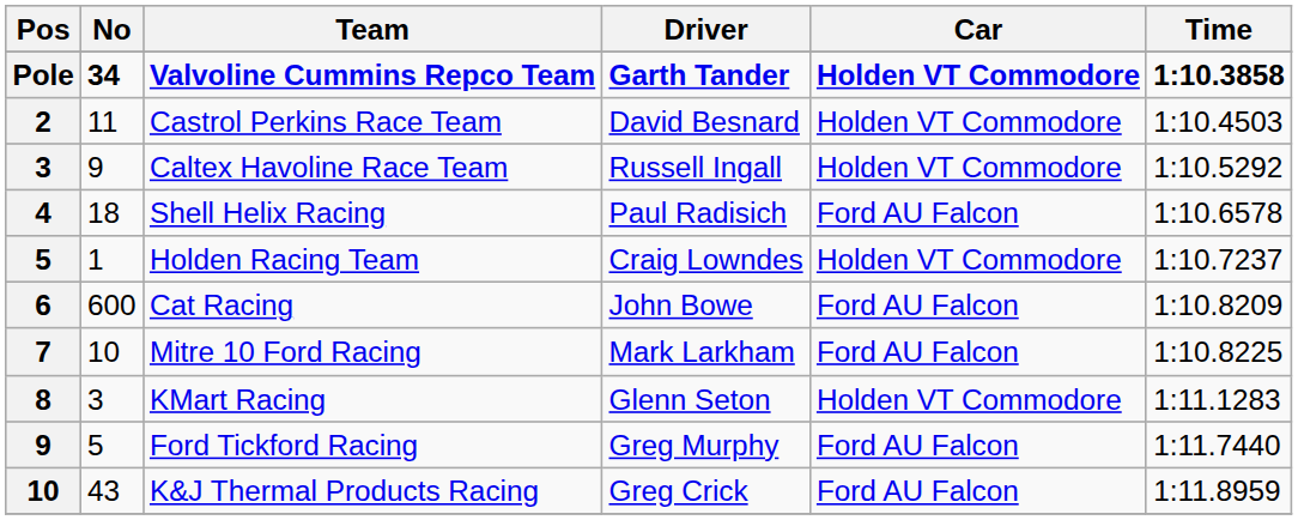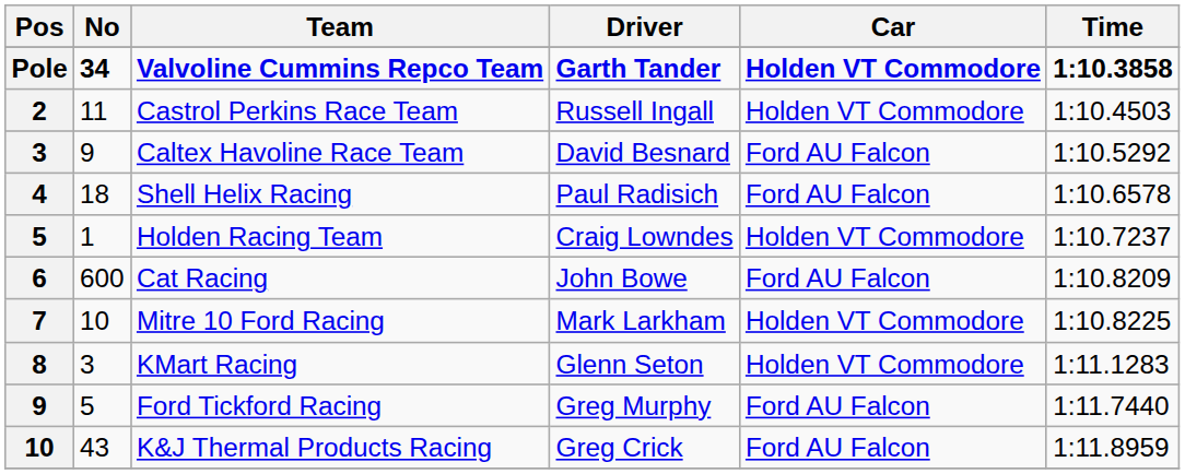Castrol Perkins Race Team | Driver: David Besnard -> Russell Ingall
Caltex Havoline Race Team | Driver: Russell Ingall -> David Besnard
Caltex Havoline Race Team | Car: Holden VT Commodore -> Ford AU Falcon
Mitre 10 Ford Racing | Car: Ford AU Falcon -> Holden VT Commodore
